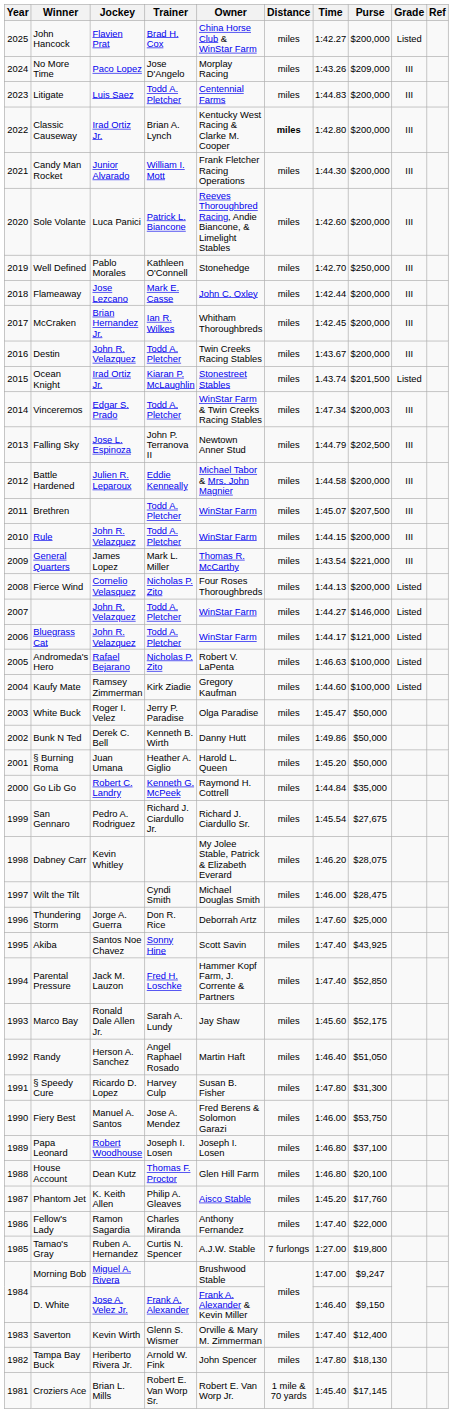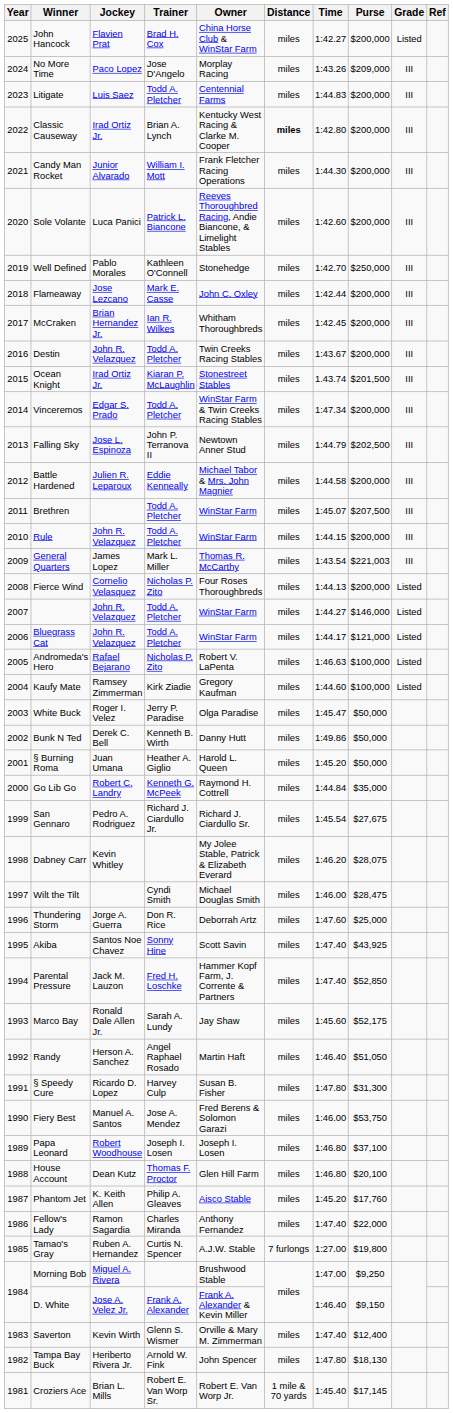Ocean Knight | Grade: Listed -> III
Vinceremos | Purse: $200,003 -> $200,000
General Quarters | Purse: $221,000 -> $221,003
Morning Bob | Purse: $9,247 -> $9,250
